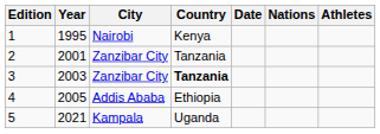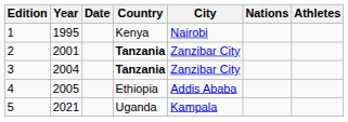columns swapped: City <-> Date
2 | Country: normal -> bold
3 | Year: 2003 -> 2004
